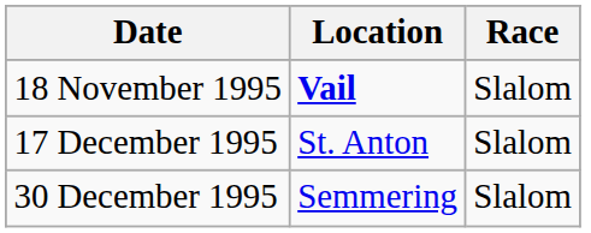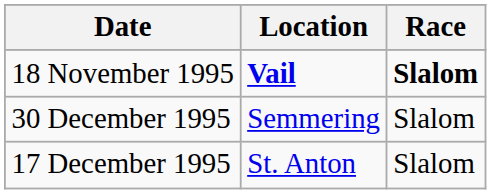18 November 1995 | Race: normal -> bold
rows swapped: 17 December 1995 <-> 30 December 1995
